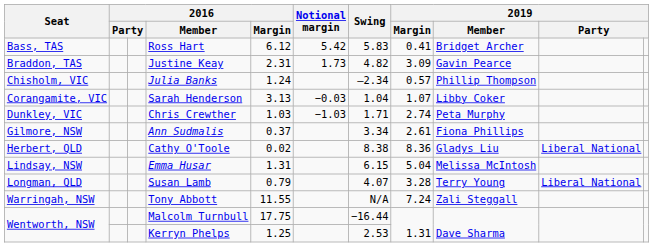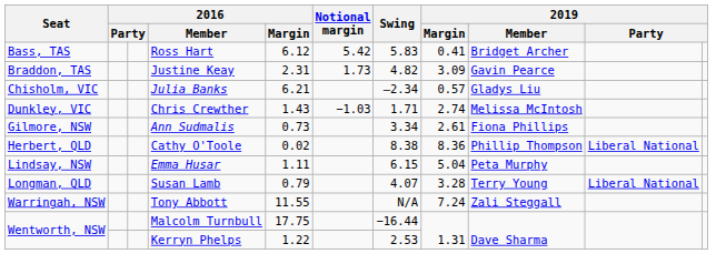Julia Banks | 2016 / Margin: 1.24 -> 6.21
Julia Banks | 2019 / Member: Phillip Thompson -> Gladys Liu
- row: Corangamite, VIC | Sarah Henderson | 3.13 | −0.03 | 1.04 | 1.07 | Libby Coker
Chris Crewther | 2016 / Margin: 1.03 -> 1.43
Chris Crewther | 2019 / Member: Peta Murphy -> Melissa McIntosh
Ann Sudmalis | 2016 / Margin: 0.37 -> 0.73
Cathy O'Toole | 2019 / Member: Gladys Liu -> Phillip Thompson
Emma Husar | 2016 / Margin: 1.31 -> 1.11
Emma Husar | 2019 / Member: Melissa McIntosh -> Peta Murphy
Kerryn Phelps | 2016 / Margin: 1.25 -> 1.22
